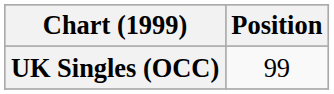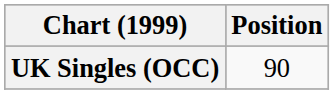UK Singles (OCC) | Position: 99 -> 90
